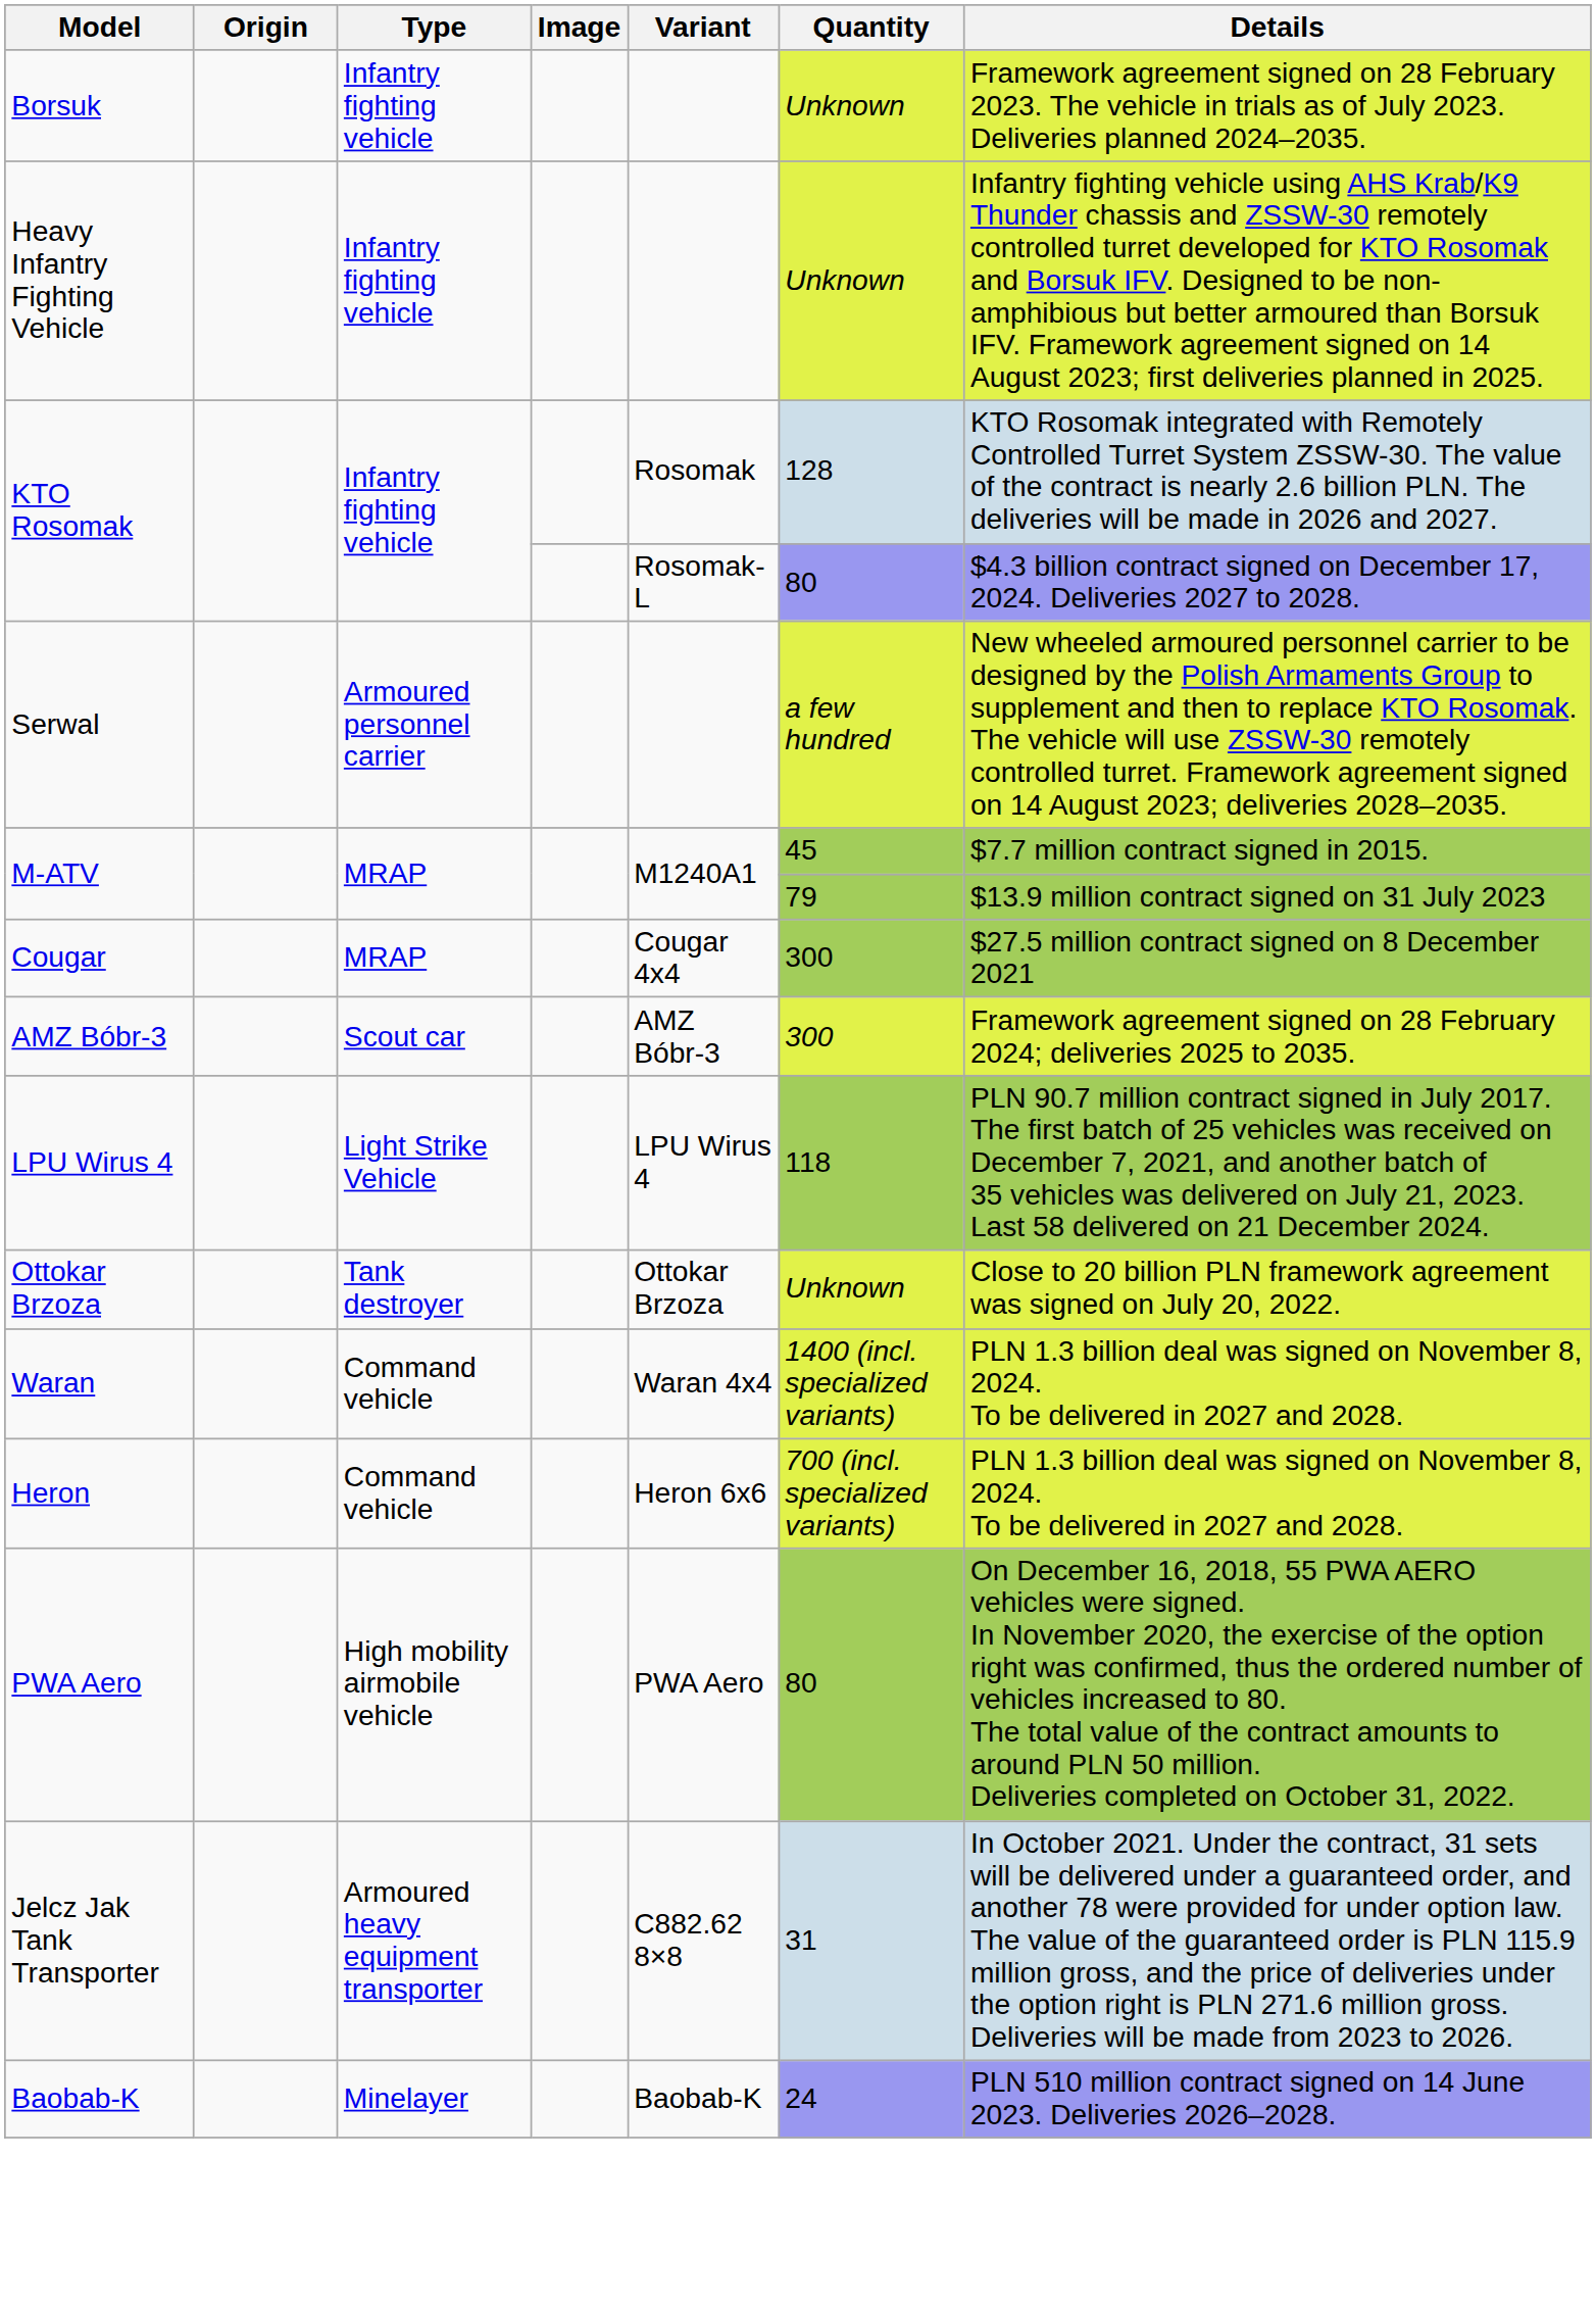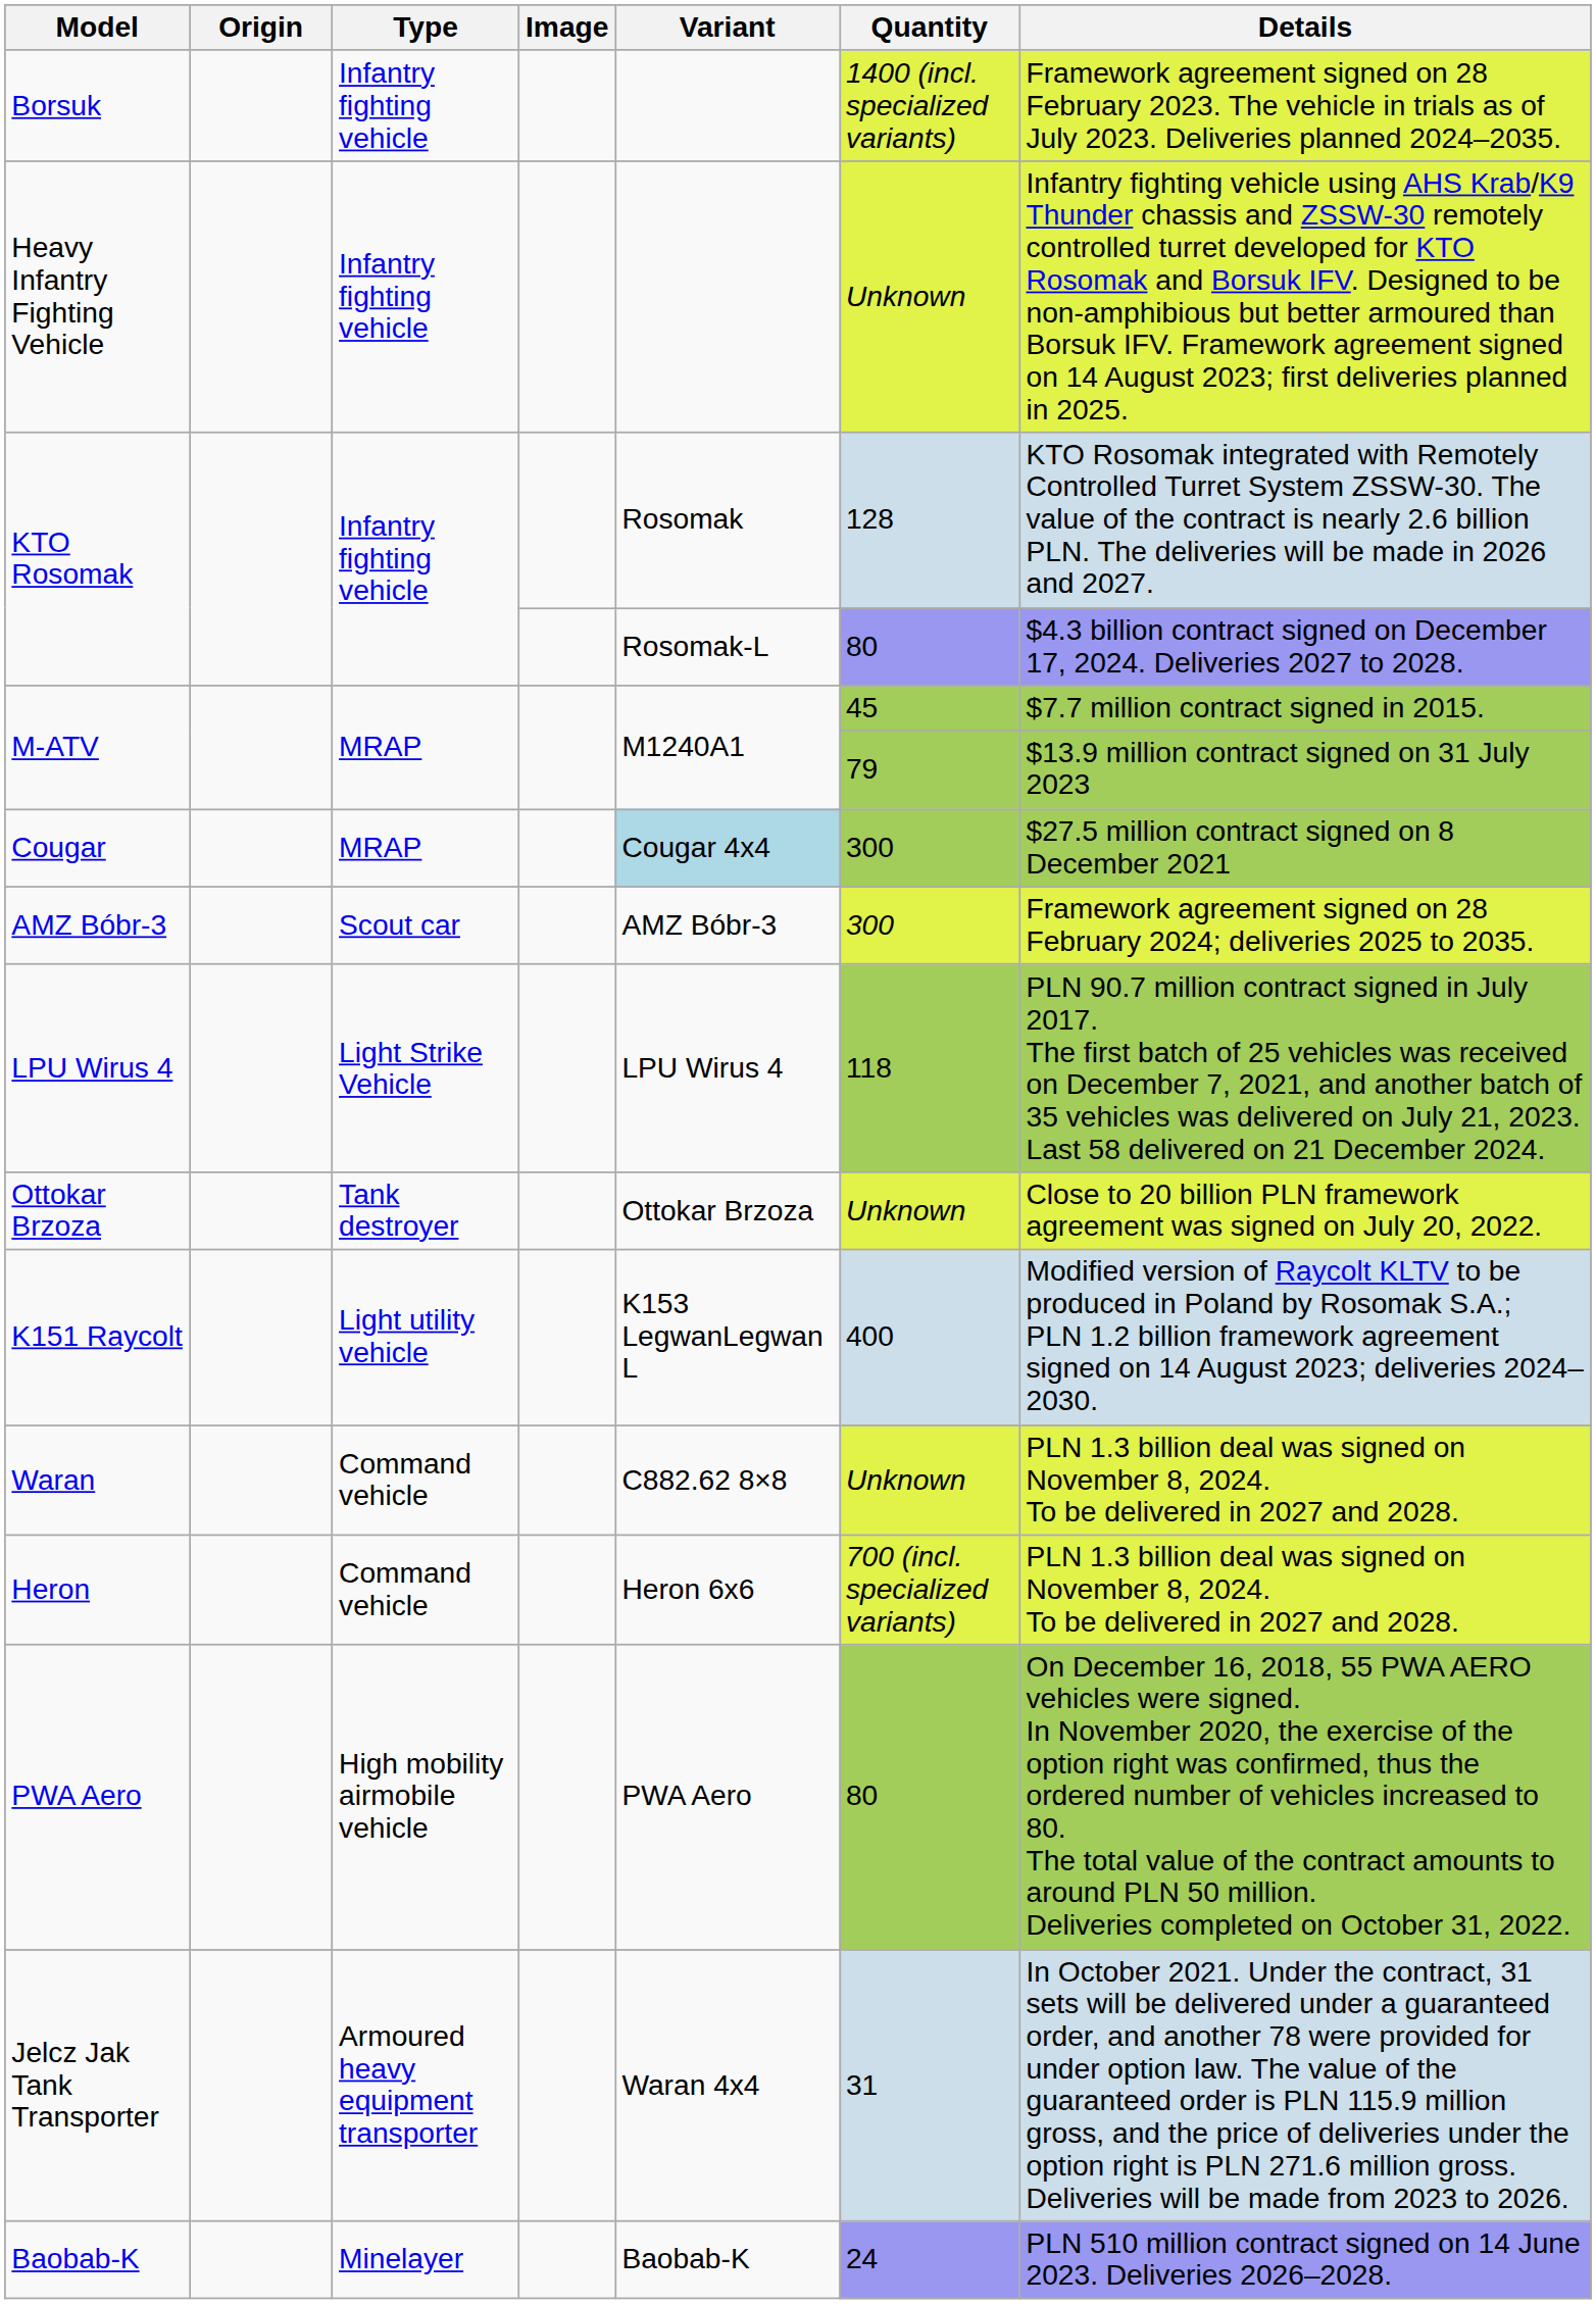Borsuk | Quantity: Unknown -> 1400 (incl. specialized variants)
- row: Serwal | Armoured personnel carrier | a few hundred | New wheeled armoured personnel carrier to be designed by the Polish Armaments Group to supplement and then to replace KTO Rosomak. The vehicle will use ZSSW-30 remotely controlled turret. Framework agreement signed on 14 August 2023; deliveries 2028–2035.
Cougar | Variant: no background -> lightblue background
+ row: K151 Raycolt | Light utility vehicle | K153 LegwanLegwan L | 400 | Modified version of Raycolt KLTV to be produced in Poland by Rosomak S.A.; PLN 1.2 billion framework agreement signed on 14 August 2023; deliveries 2024–2030.
Waran | Variant: Waran 4x4 -> C882.62 8×8
Waran | Quantity: 1400 (incl. specialized variants) -> Unknown
Jelcz Jak Tank Transporter | Variant: C882.62 8×8 -> Waran 4x4
